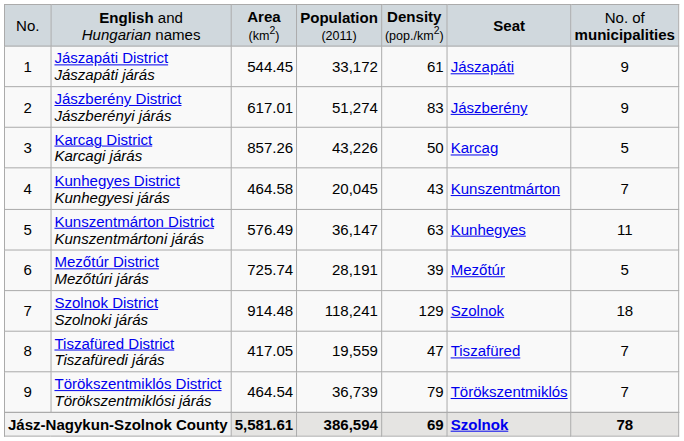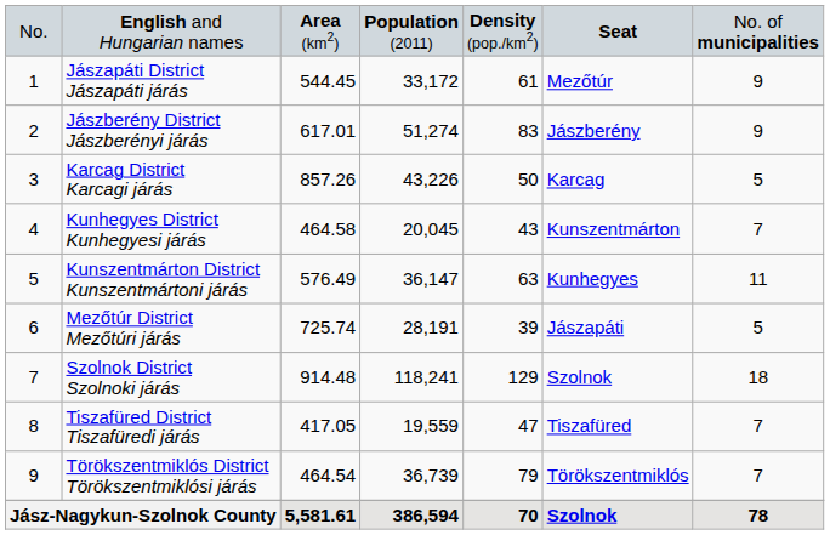Jászapáti District Jászapáti járás | column 6: Jászapáti -> Mezőtúr
Mezőtúr District Mezőtúri járás | column 6: Mezőtúr -> Jászapáti
Jász-Nagykun-Szolnok County | column 5: 69 -> 70
